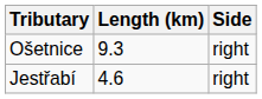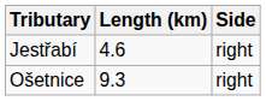rows swapped: Ošetnice <-> Jestřabí
